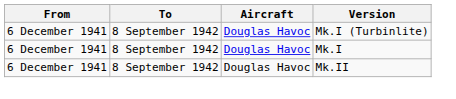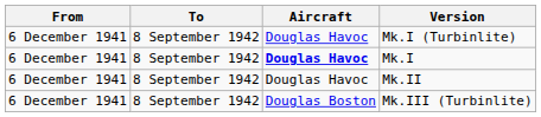Mk.I | Aircraft: normal -> bold
+ row: 6 December 1941 | 8 September 1942 | Douglas Boston | Mk.III (Turbinlite)
